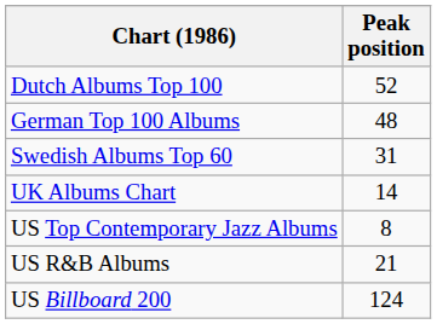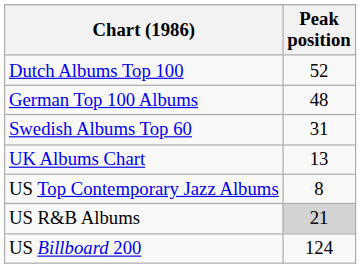UK Albums Chart | Peak position: 14 -> 13
US R&B Albums | Peak position: no background -> lightgrey background
